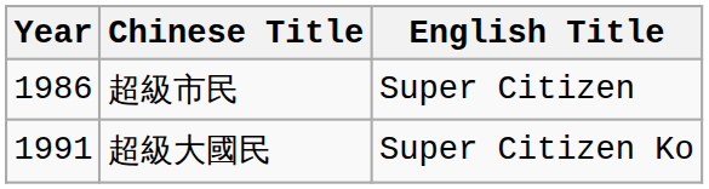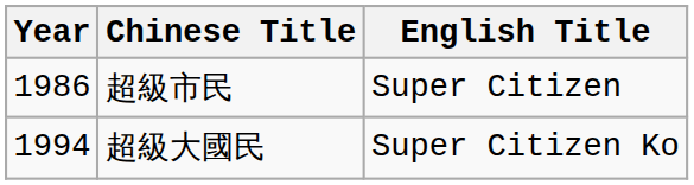超級大國民 | Year: 1991 -> 1994
